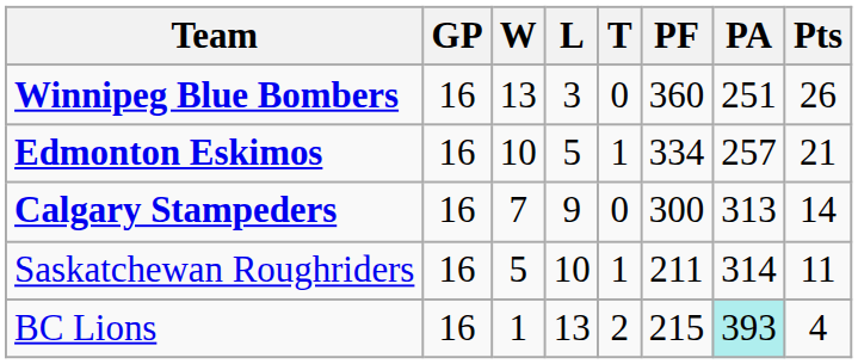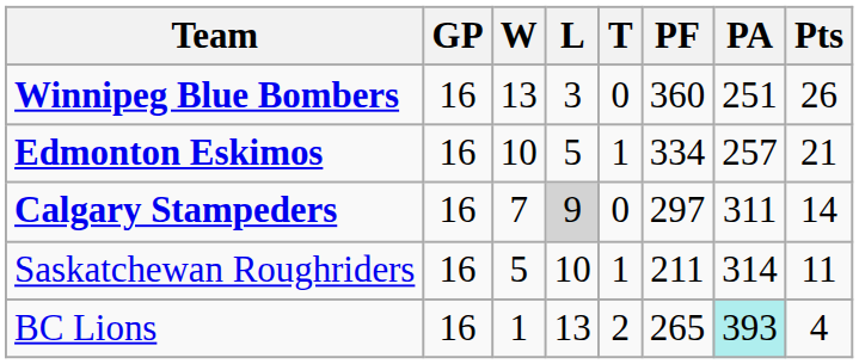Calgary Stampeders | L: no background -> lightgrey background
Calgary Stampeders | PF: 300 -> 297
Calgary Stampeders | PA: 313 -> 311
BC Lions | PF: 215 -> 265
